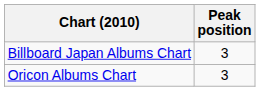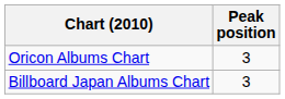rows swapped: Oricon Albums Chart <-> Billboard Japan Albums Chart
